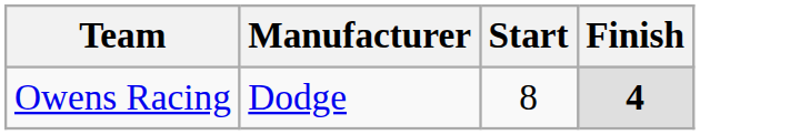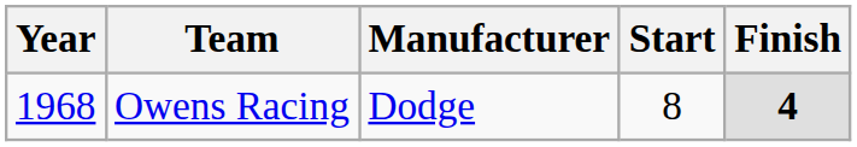+ column: Year | 1968
